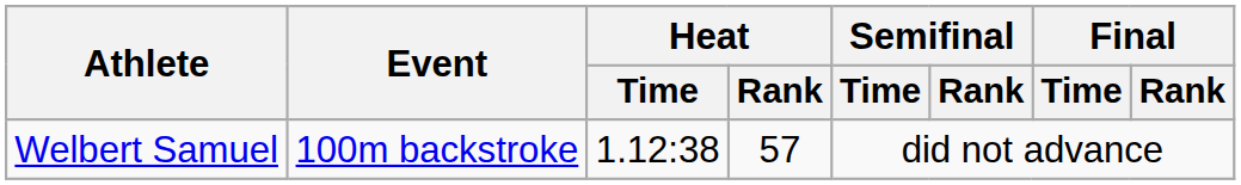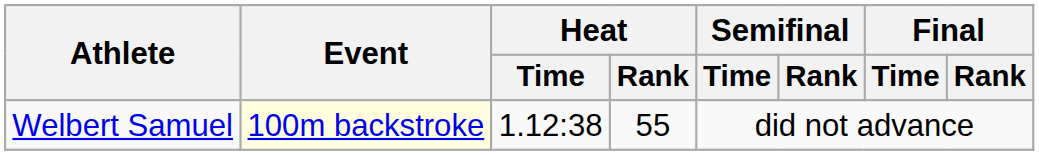Welbert Samuel | Event: no background -> lightyellow background
Welbert Samuel | Heat / Rank: 57 -> 55
